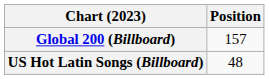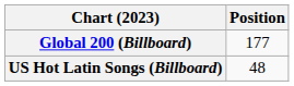Global 200 (Billboard) | Position: 157 -> 177
